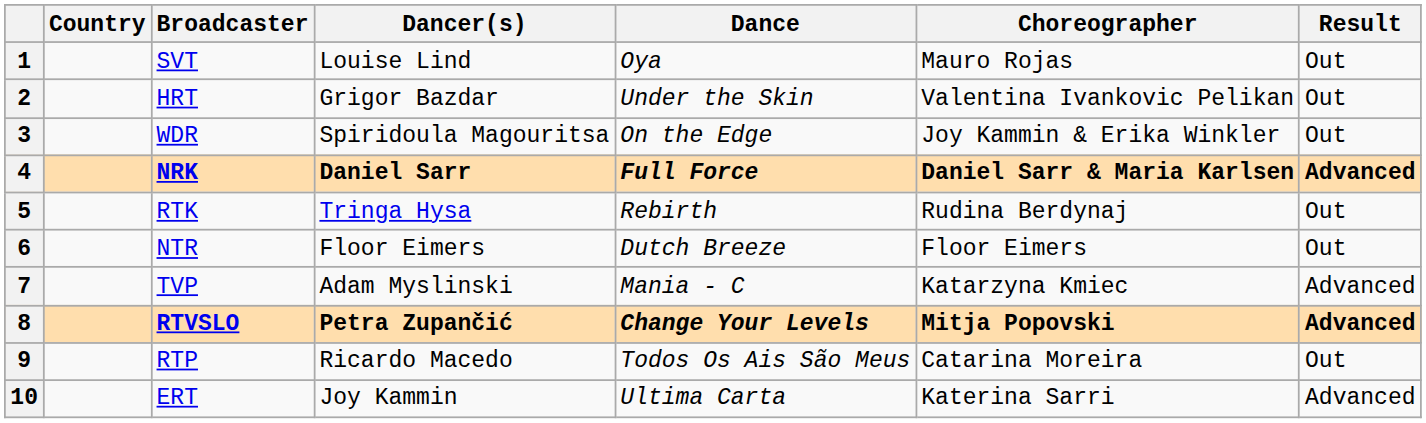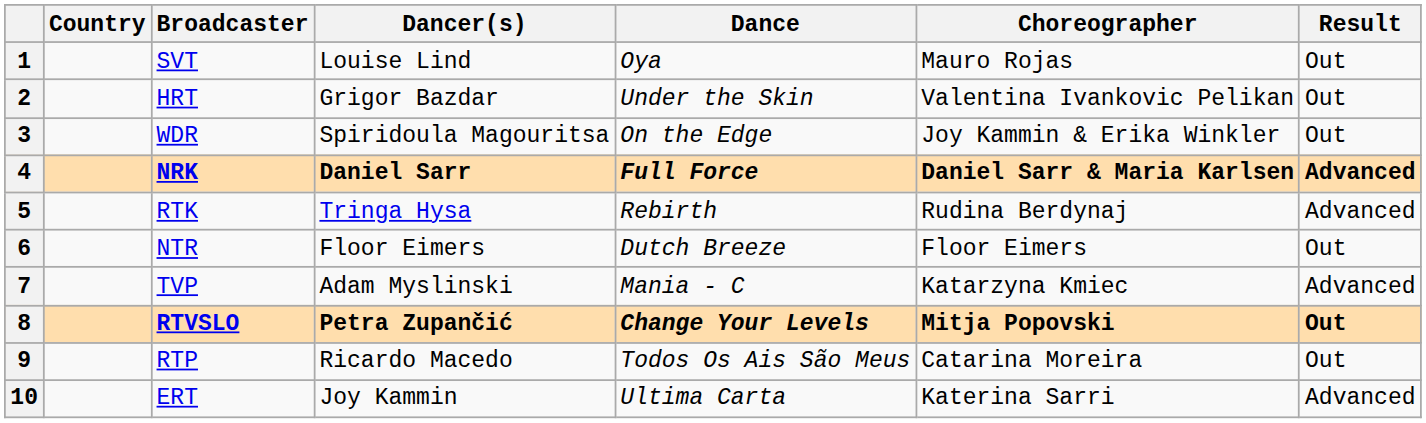5 | Result: Out -> Advanced
8 | Result: Advanced -> Out
